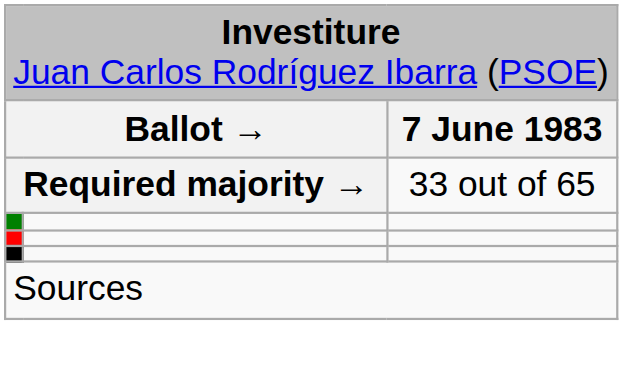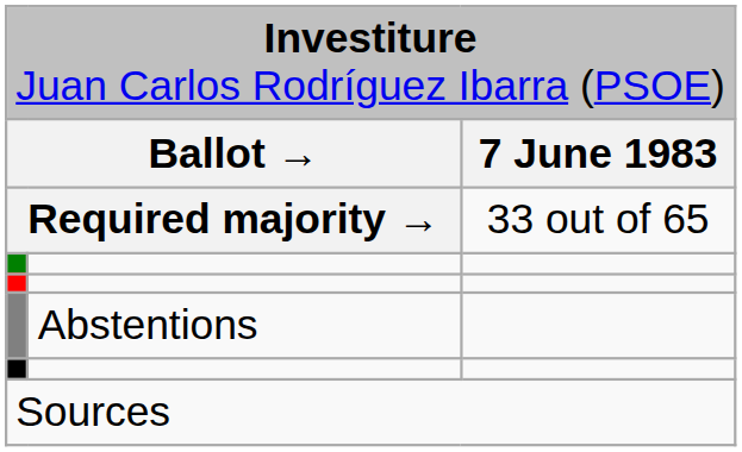+ row: Abstentions
